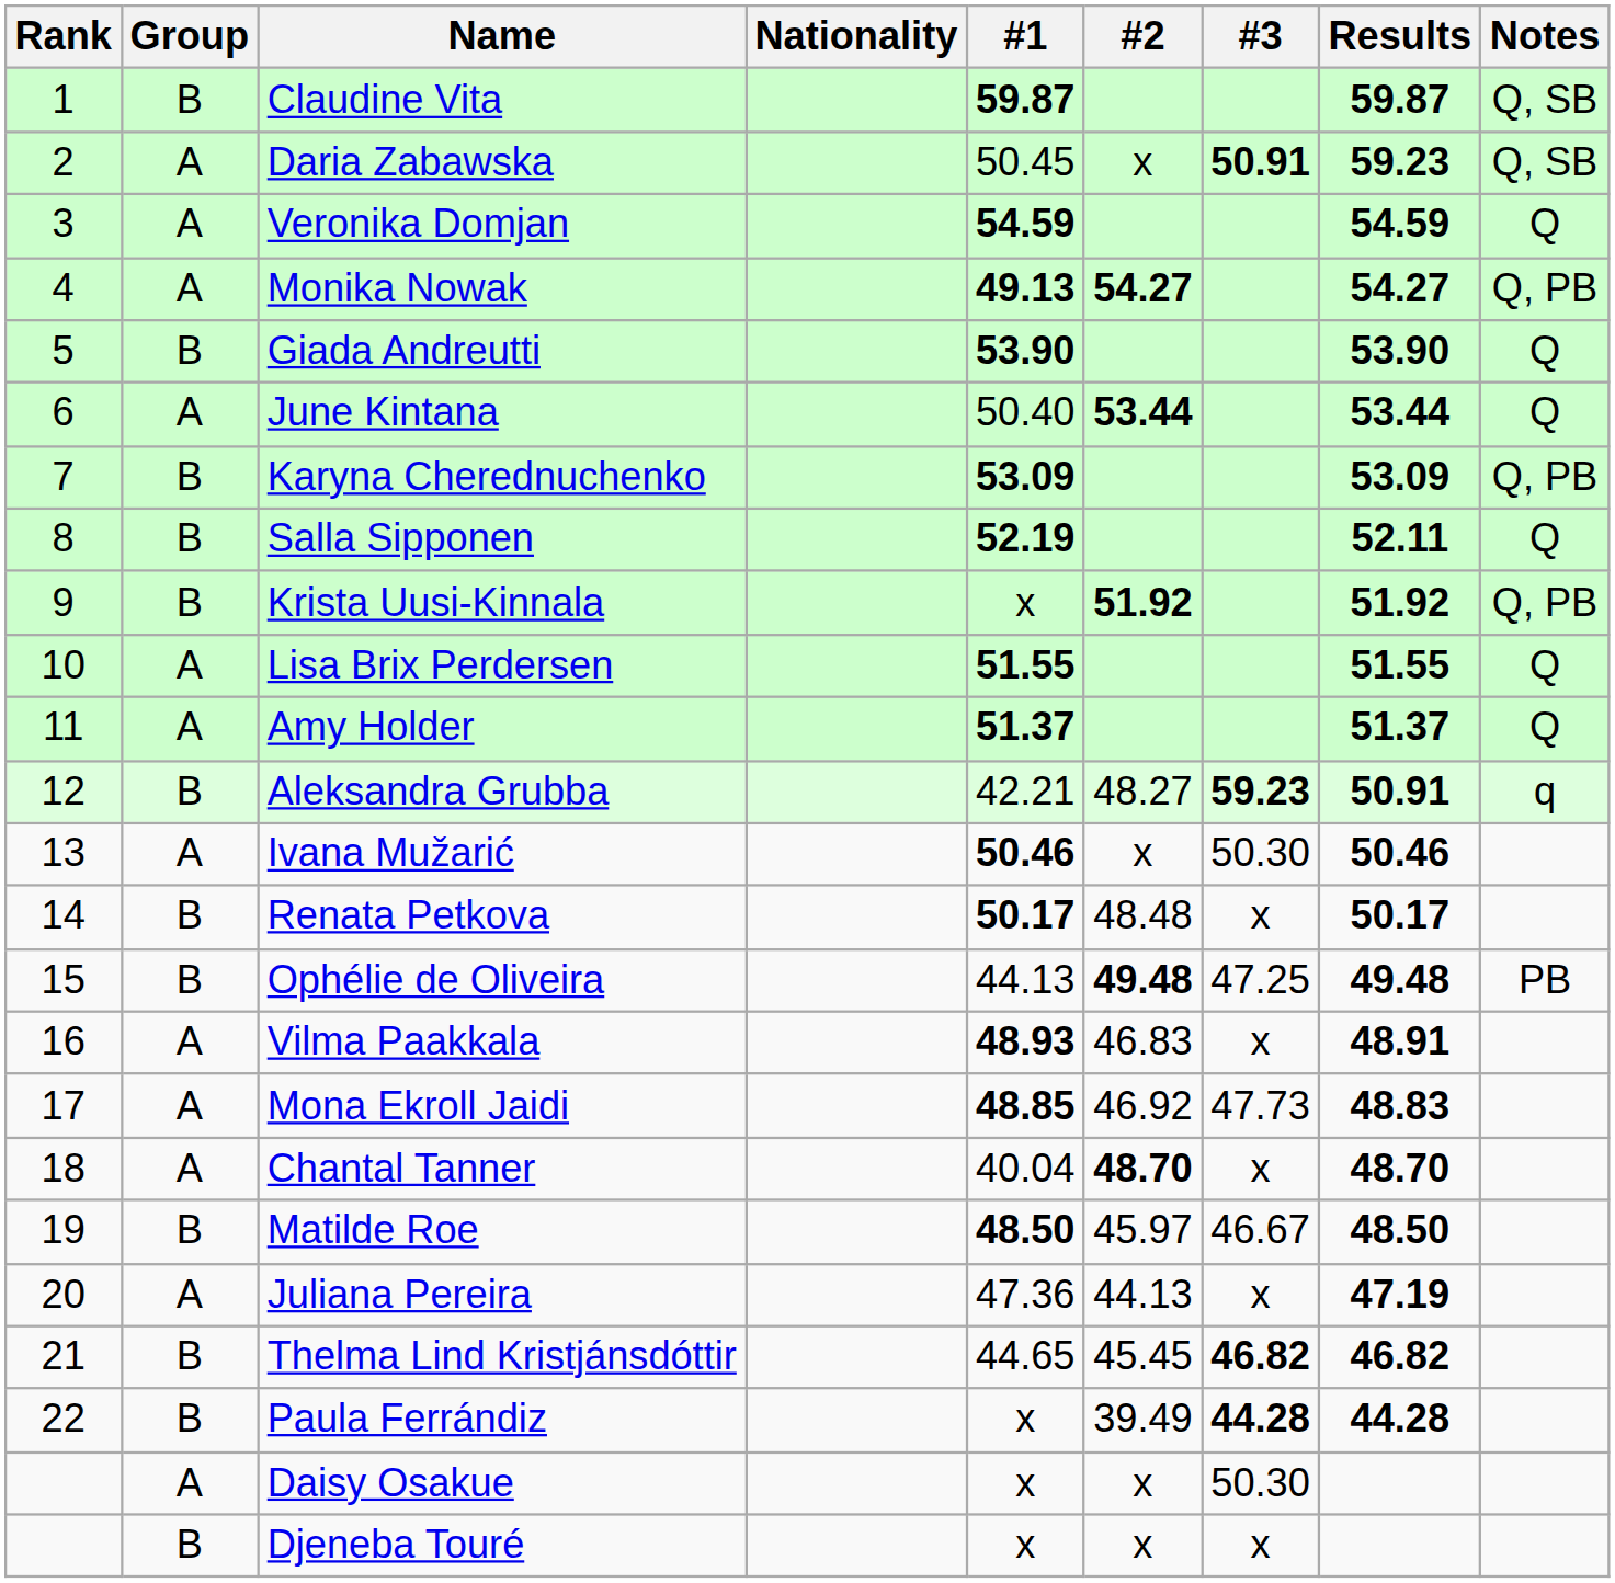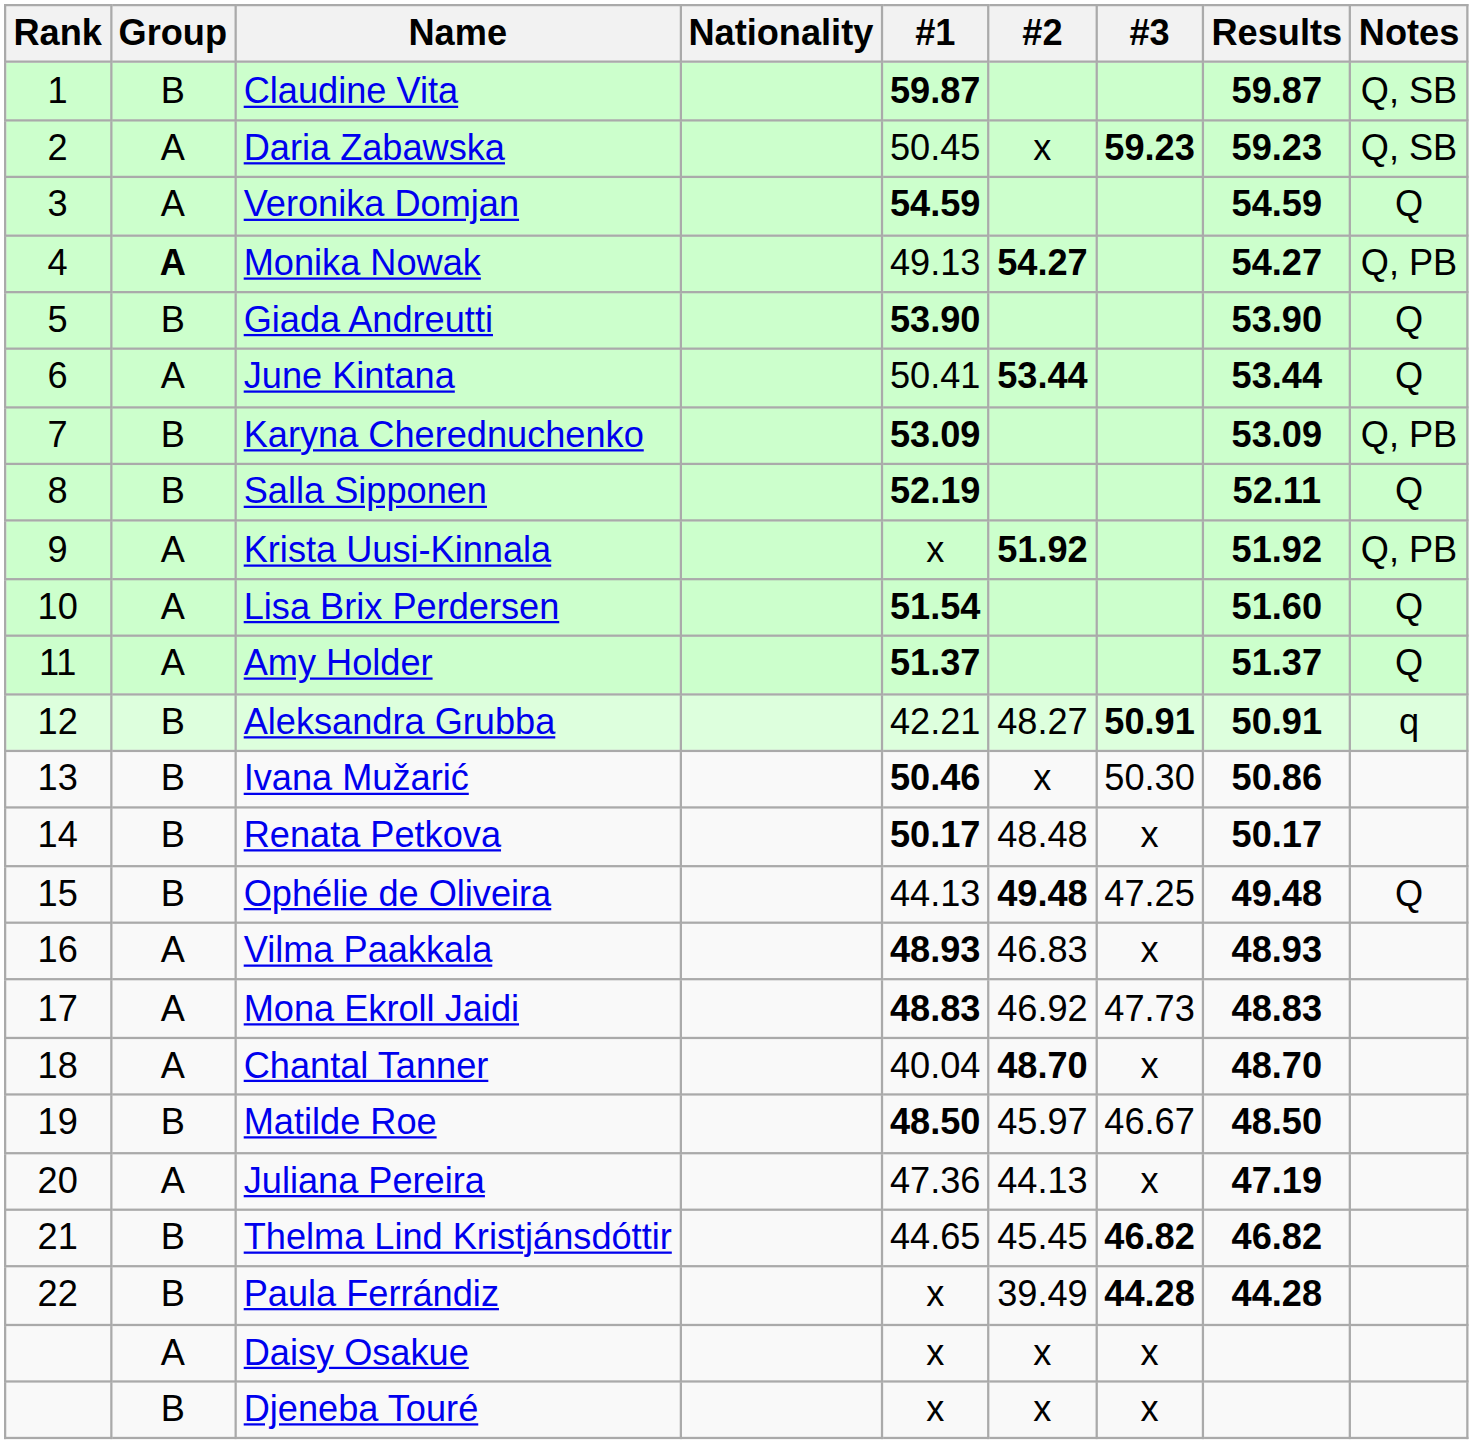Daria Zabawska | #3: 50.91 -> 59.23
Monika Nowak | Group: normal -> bold
Monika Nowak | #1: bold -> normal
June Kintana | #1: 50.40 -> 50.41
Krista Uusi-Kinnala | Group: B -> A
Lisa Brix Perdersen | #1: 51.55 -> 51.54
Lisa Brix Perdersen | Results: 51.55 -> 51.60
Aleksandra Grubba | #3: 59.23 -> 50.91
Ivana Mužarić | Group: A -> B
Ivana Mužarić | Results: 50.46 -> 50.86
Ophélie de Oliveira | Notes: PB -> Q
Vilma Paakkala | Results: 48.91 -> 48.93
Mona Ekroll Jaidi | #1: 48.85 -> 48.83
Daisy Osakue | #3: 50.30 -> x
